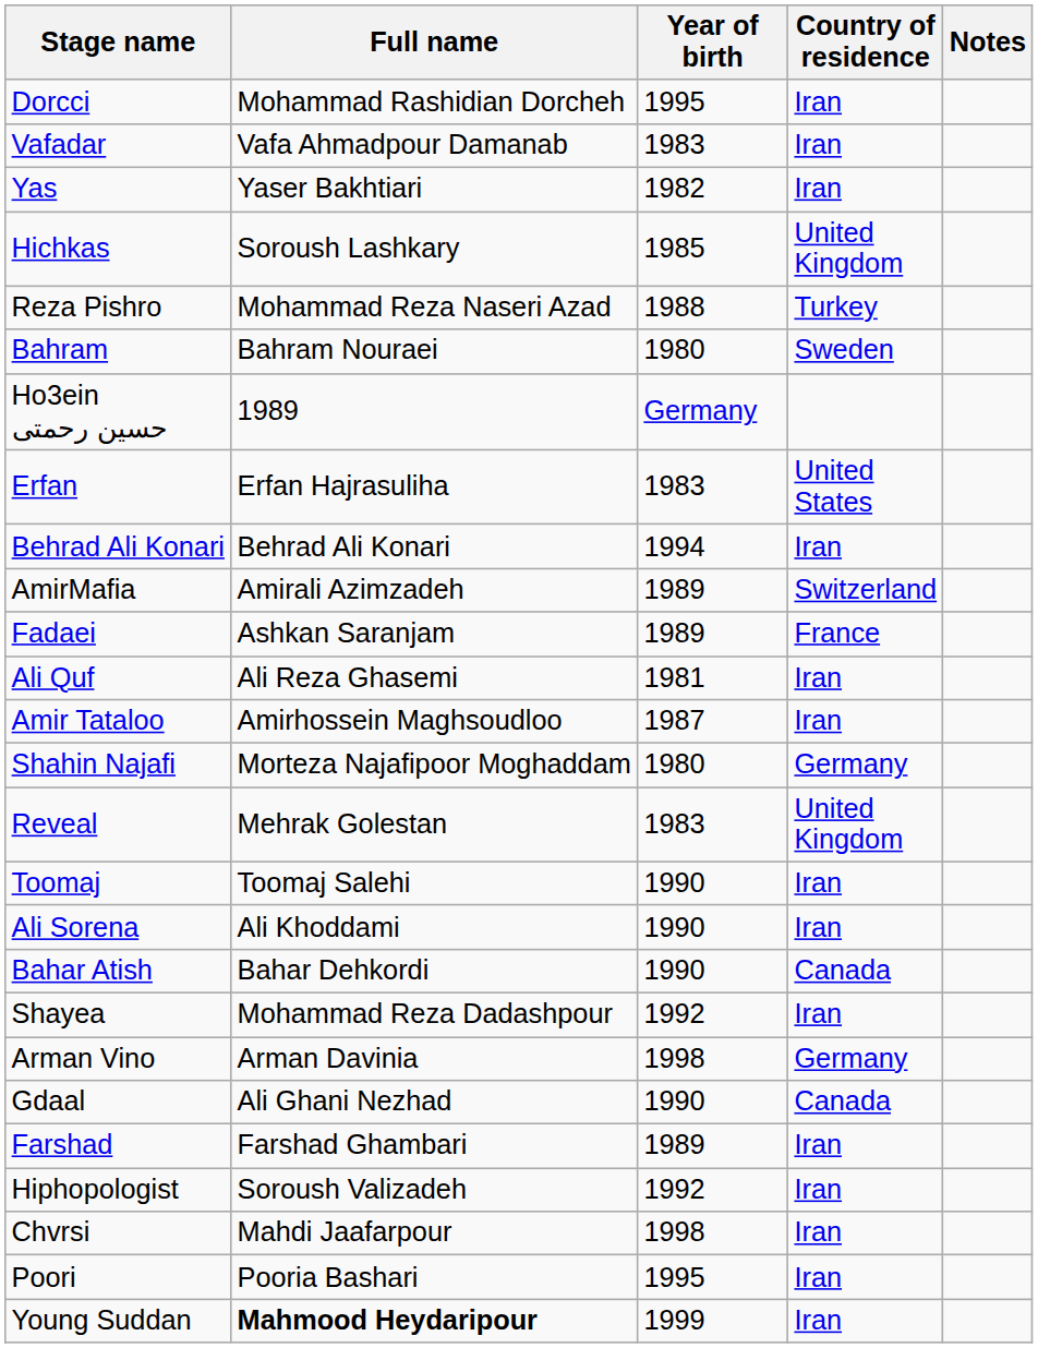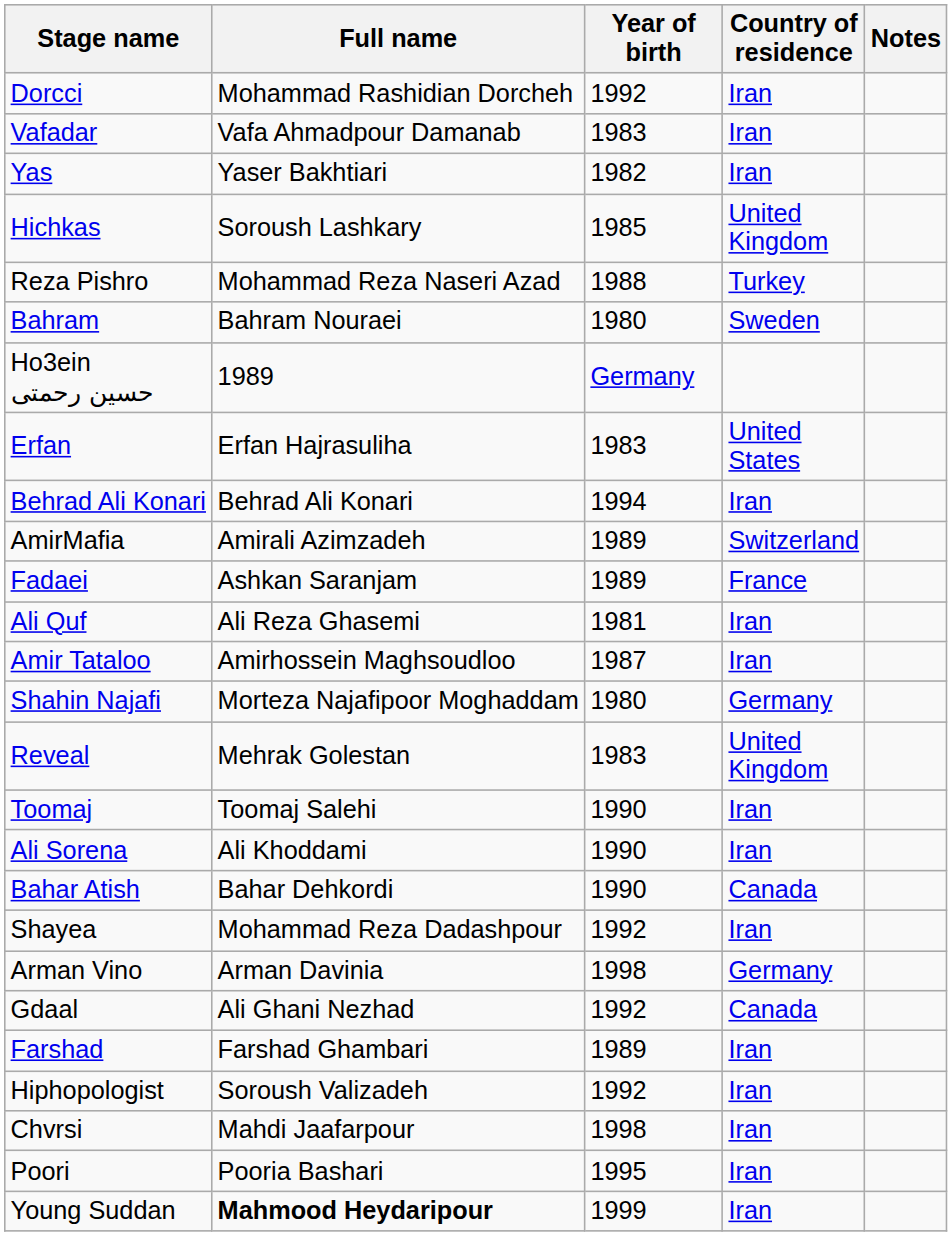Dorcci | Year of birth: 1995 -> 1992
Gdaal | Year of birth: 1990 -> 1992
